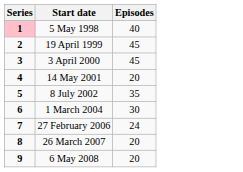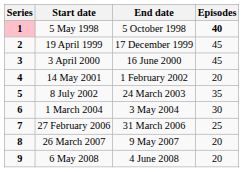+ column: End date | 5 October 1998 | 17 December 1999 | 16 June 2000 | 1 February 2002 | 24 March 2003 | 3 May 2004 | 31 March 2006 | 9 May 2007 | 4 June 2008
5 May 1998 | Episodes: normal -> bold
27 February 2006 | Episodes: 24 -> 25
